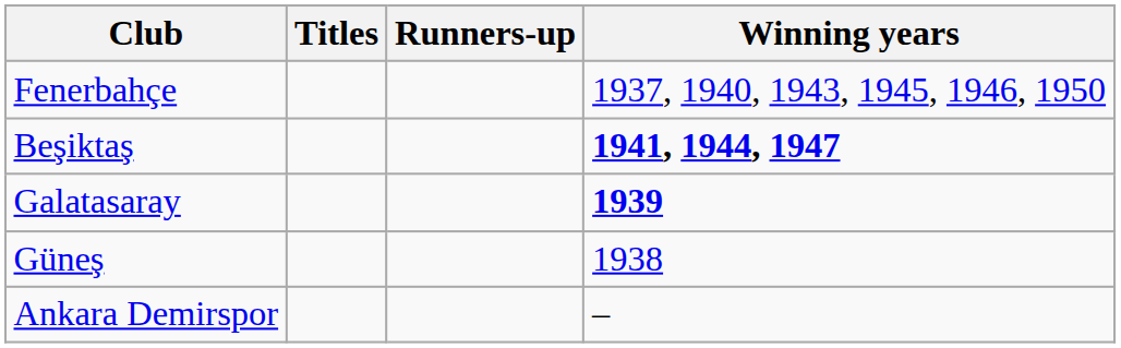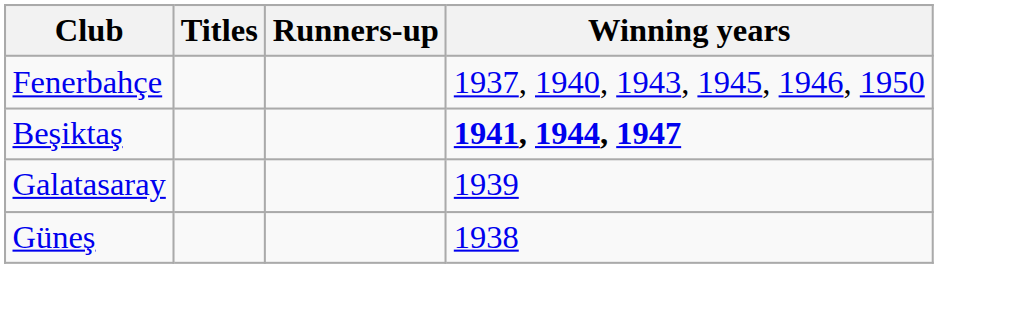Galatasaray | Winning years: bold -> normal
- row: Ankara Demirspor | –
